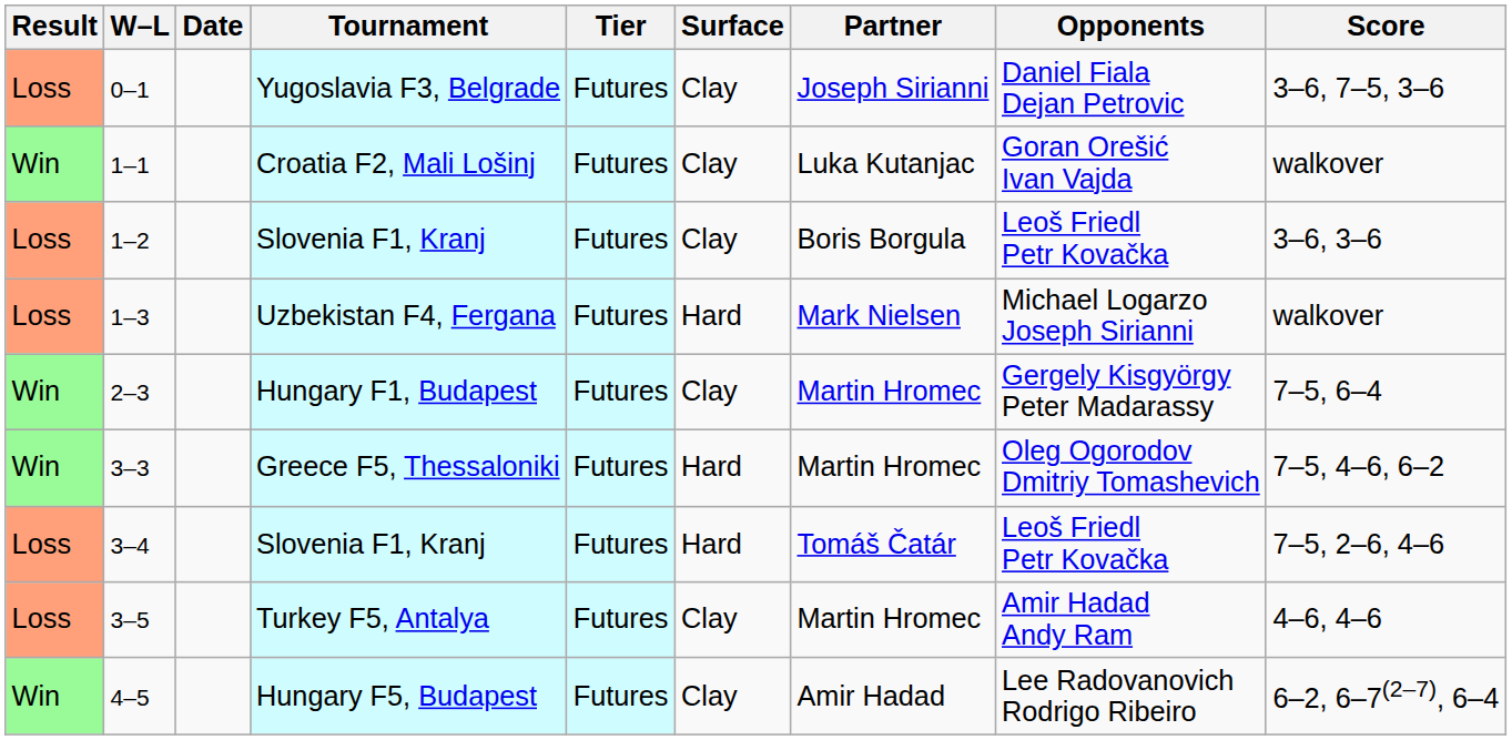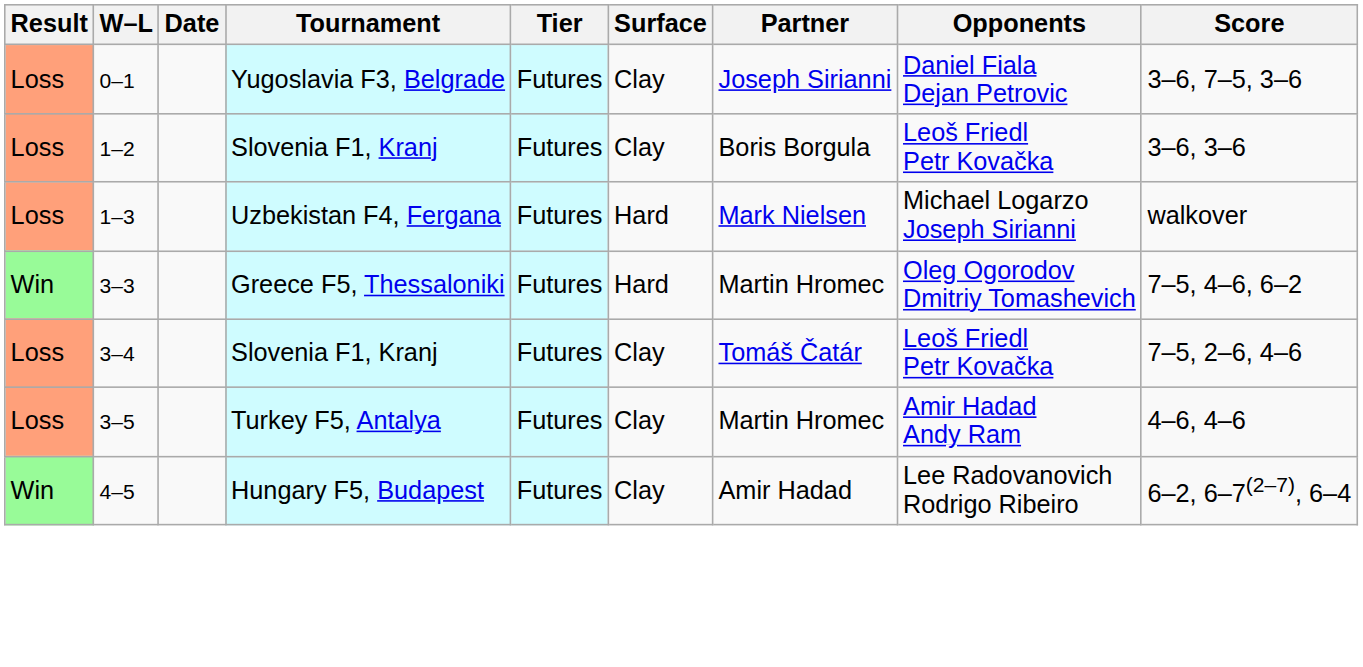- row: Win | 1–1 | Croatia F2, Mali Lošinj | Futures | Clay | Luka Kutanjac | Goran Orešić Ivan Vajda | walkover
- row: Win | 2–3 | Hungary F1, Budapest | Futures | Clay | Martin Hromec | Gergely Kisgyörgy Peter Madarassy | 7–5, 6–4
3–4 | Surface: Hard -> Clay
